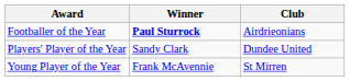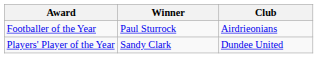Footballer of the Year | Winner: bold -> normal
- row: Young Player of the Year | Frank McAvennie | St Mirren
